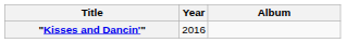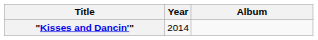"Kisses and Dancin'" | Year: 2016 -> 2014
